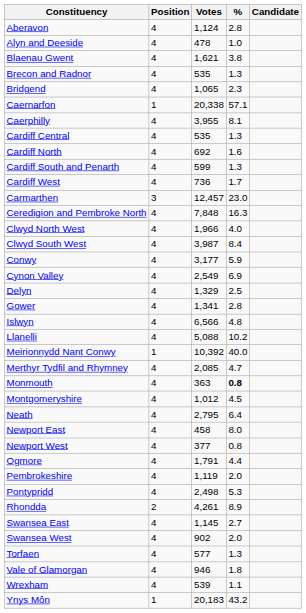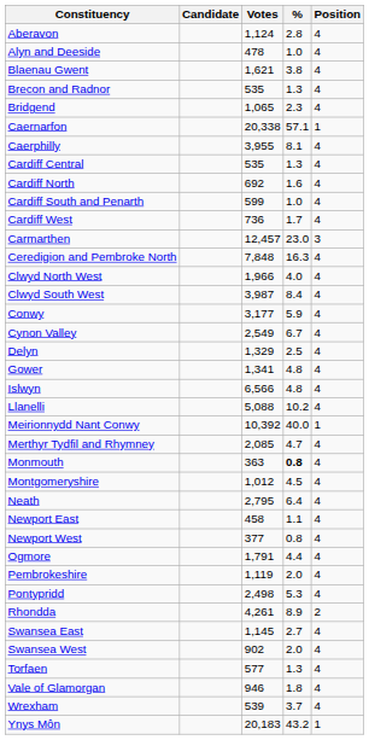columns swapped: Candidate <-> Position
Cardiff South and Penarth | %: 1.3 -> 1.0
Cynon Valley | %: 6.9 -> 6.7
Gower | %: 2.8 -> 4.8
Newport East | %: 8.0 -> 1.1
Wrexham | %: 1.1 -> 3.7
